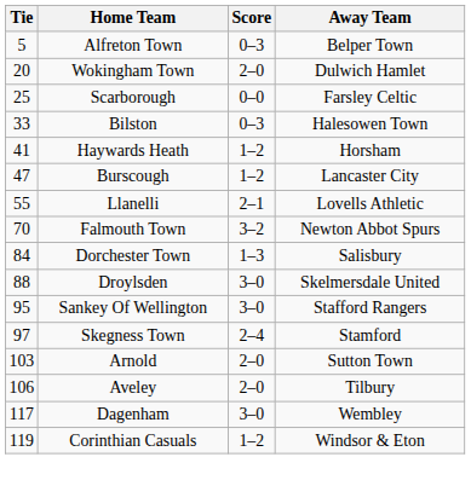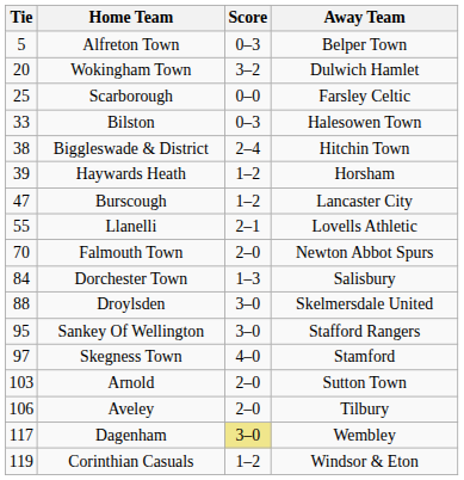Wokingham Town | Score: 2–0 -> 3–2
+ row: 38 | Biggleswade & District | 2–4 | Hitchin Town
Haywards Heath | Tie: 41 -> 39
Falmouth Town | Score: 3–2 -> 2–0
Skegness Town | Score: 2–4 -> 4–0
Dagenham | Score: no background -> khaki background
